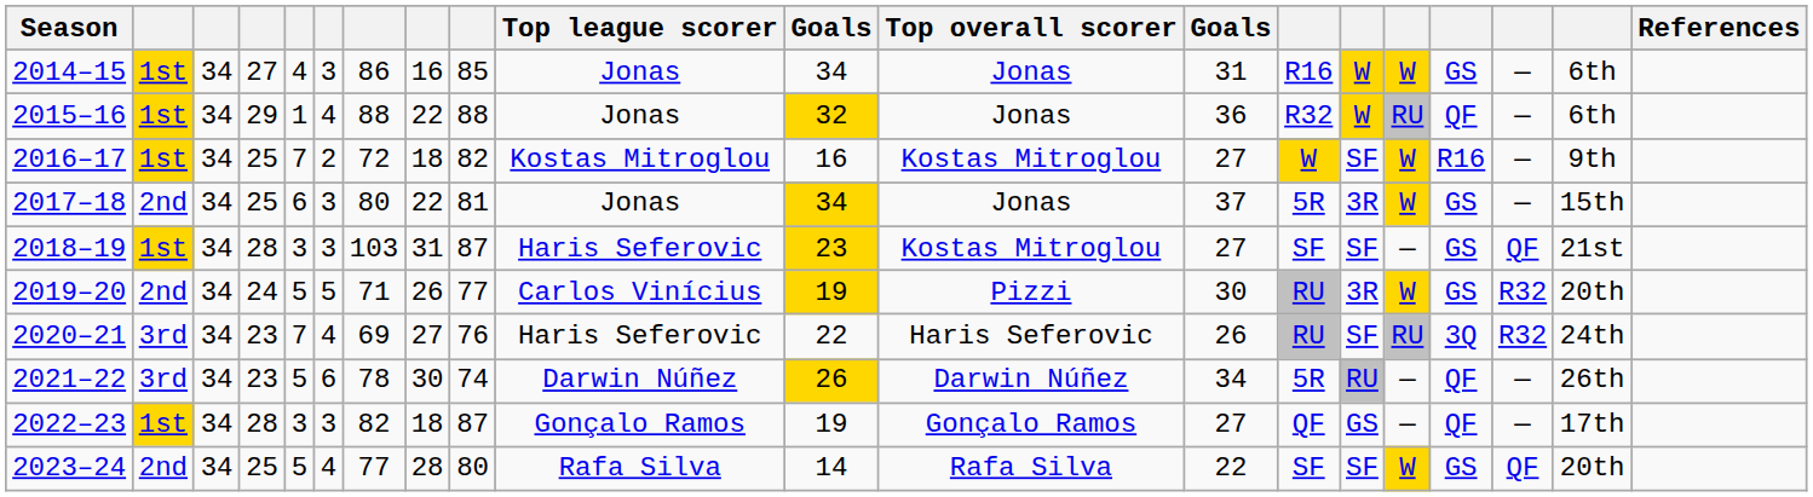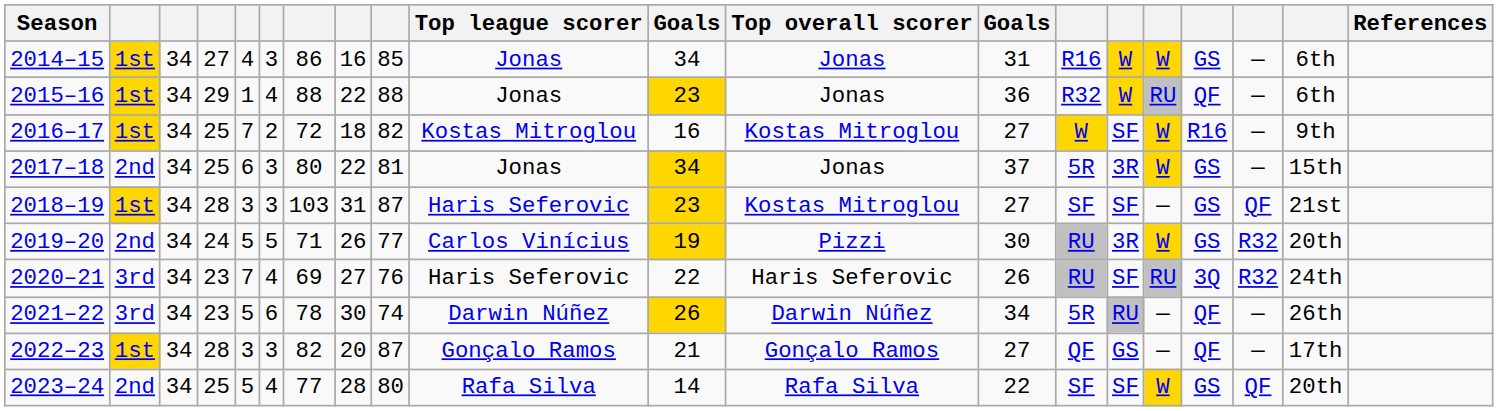2015–16 | column 11: 32 -> 23
2022–23 | column 8: 18 -> 20
2022–23 | column 11: 19 -> 21
